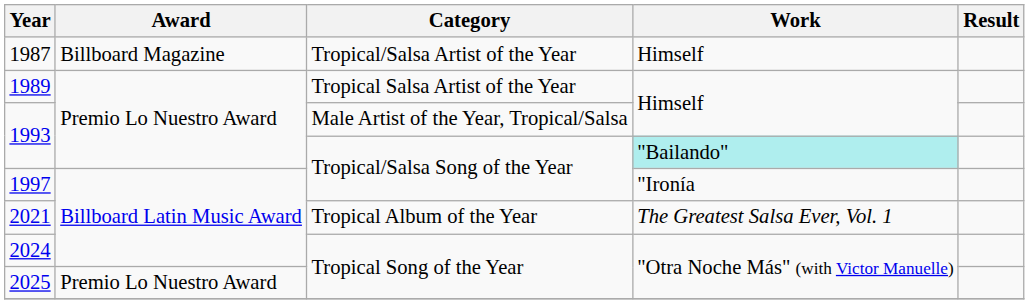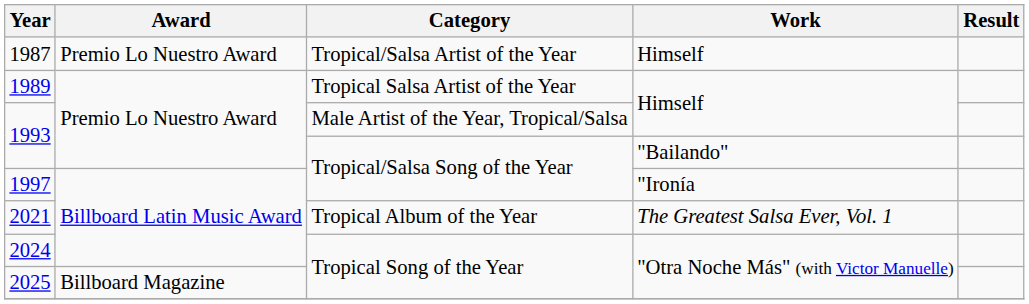1987 | Award: Billboard Magazine -> Premio Lo Nuestro Award
1993 / Tropical/Salsa Song of the Year | Work: paleturquoise background -> no background
2025 | Award: Premio Lo Nuestro Award -> Billboard Magazine
